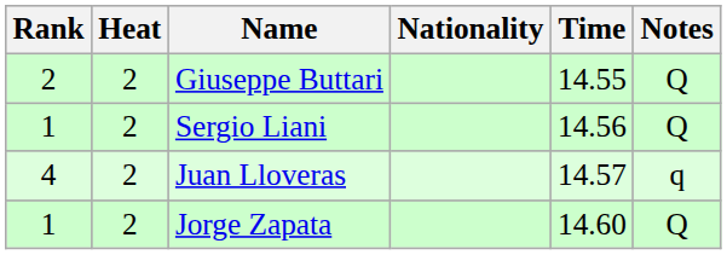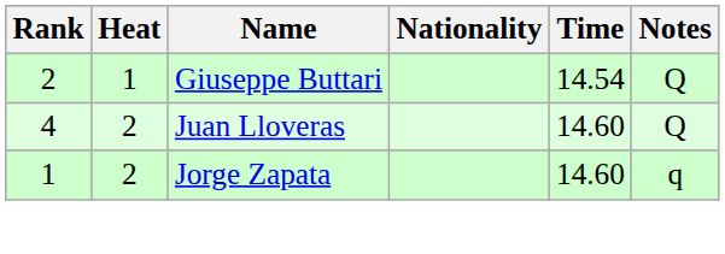Giuseppe Buttari | Heat: 2 -> 1
Giuseppe Buttari | Time: 14.55 -> 14.54
- row: 1 | 2 | Sergio Liani | 14.56 | Q
Juan Lloveras | Time: 14.57 -> 14.60
Juan Lloveras | Notes: q -> Q
Jorge Zapata | Notes: Q -> q
